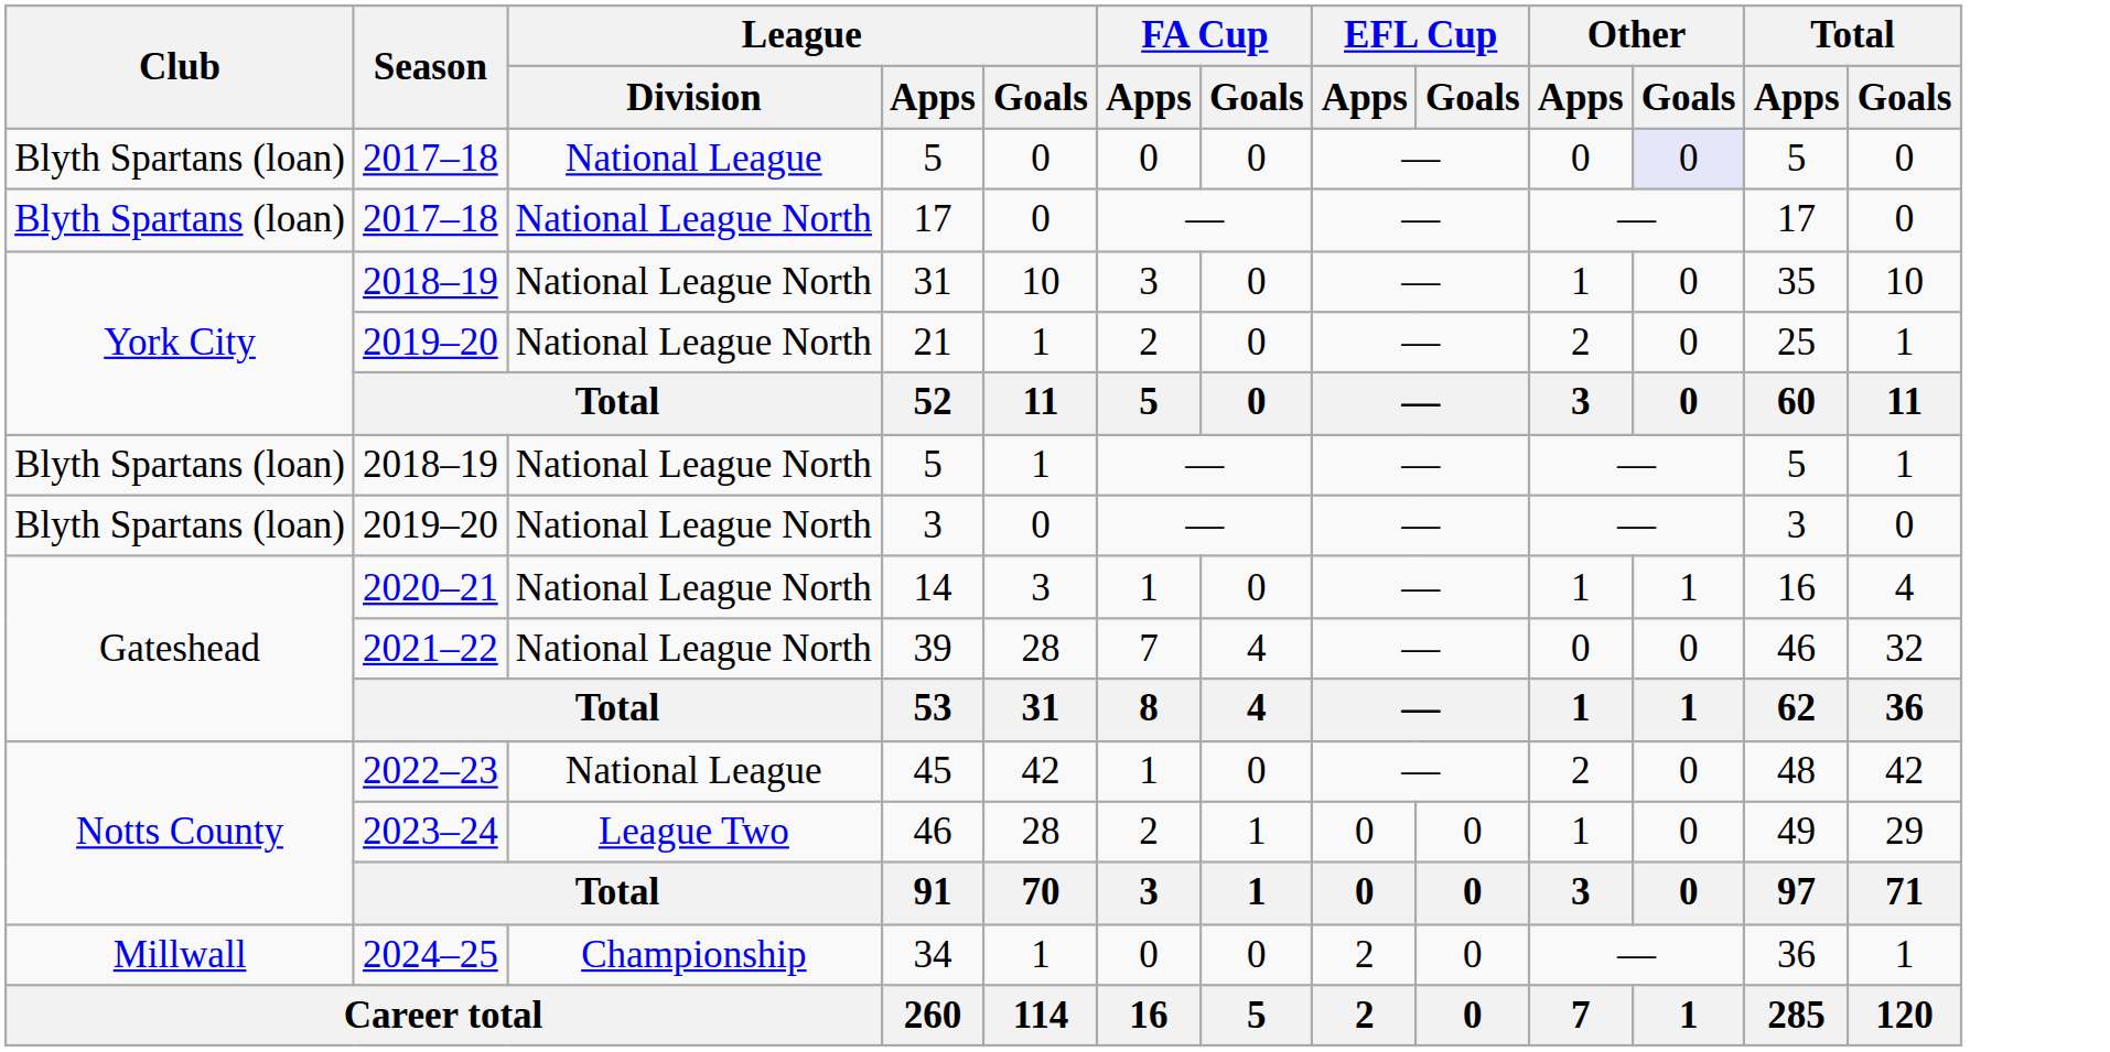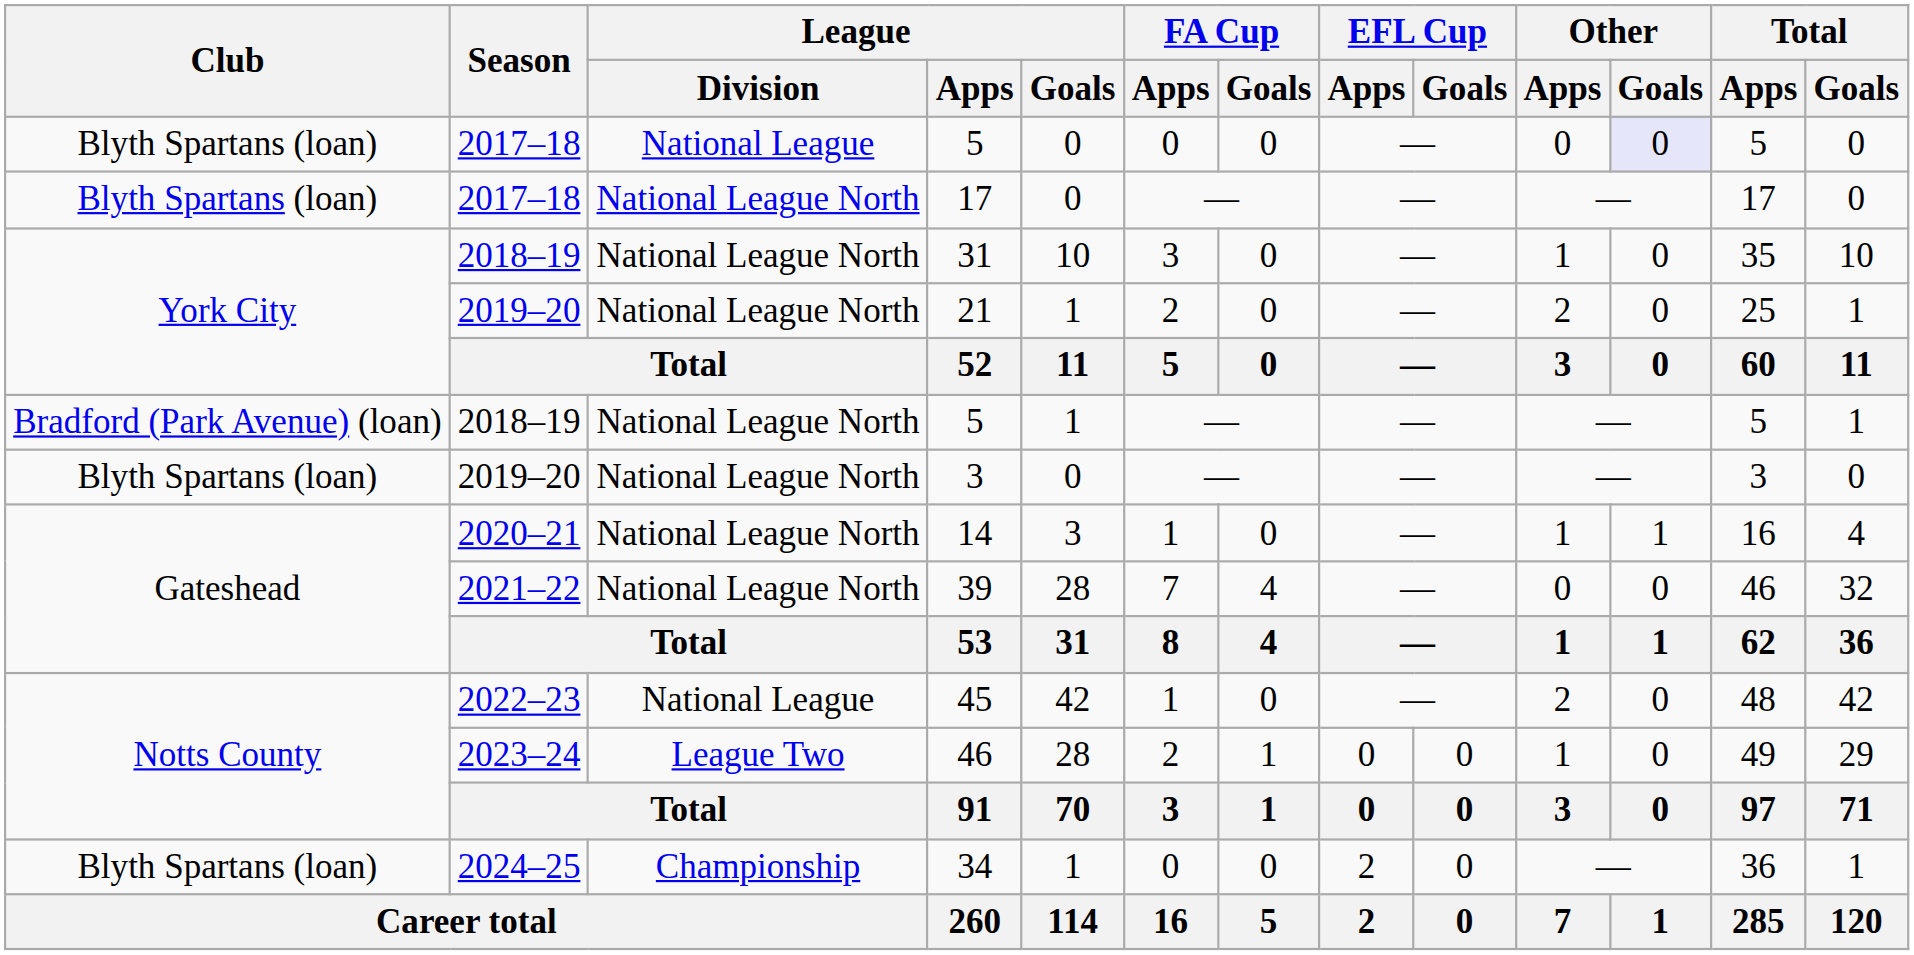2018–19 / 5 | Club: Blyth Spartans (loan) -> Bradford (Park Avenue) (loan)
34 | Club: Millwall -> Blyth Spartans (loan)
